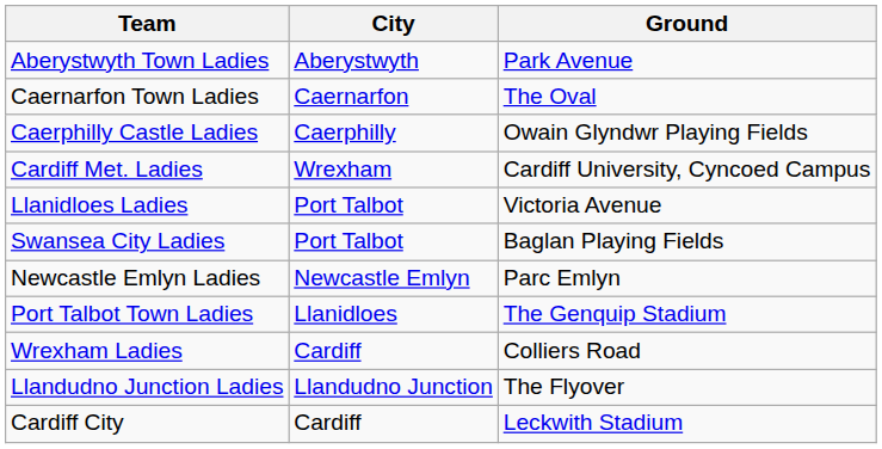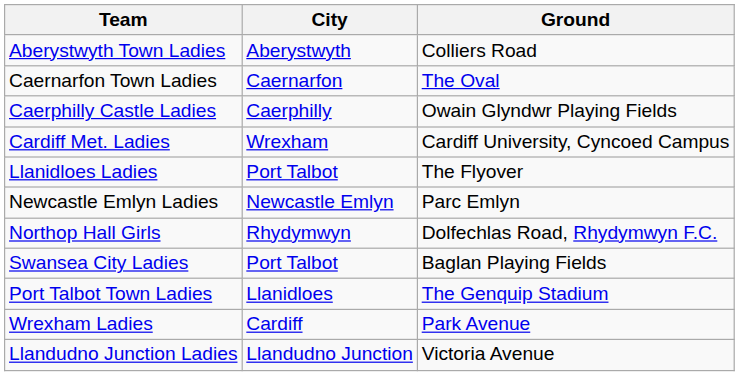Aberystwyth Town Ladies | Ground: Park Avenue -> Colliers Road
Llanidloes Ladies | Ground: Victoria Avenue -> The Flyover
rows swapped: Newcastle Emlyn Ladies <-> Swansea City Ladies
+ row: Northop Hall Girls | Rhydymwyn | Dolfechlas Road, Rhydymwyn F.C.
Wrexham Ladies | Ground: Colliers Road -> Park Avenue
Llandudno Junction Ladies | Ground: The Flyover -> Victoria Avenue
- row: Cardiff City | Cardiff | Leckwith Stadium
